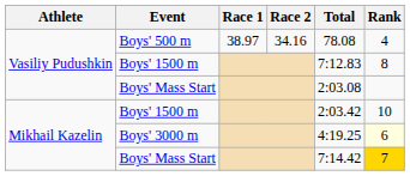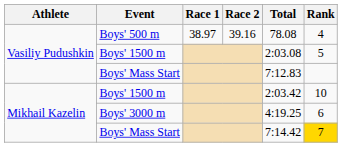Boys' 500 m | Race 2: 34.16 -> 39.16
Vasiliy Pudushkin / Boys' 1500 m | Total: 7:12.83 -> 2:03.08
Vasiliy Pudushkin / Boys' 1500 m | Rank: 8 -> 5
Vasiliy Pudushkin / Boys' Mass Start | Total: 2:03.08 -> 7:12.83
Boys' 3000 m | Rank: lightyellow background -> no background
